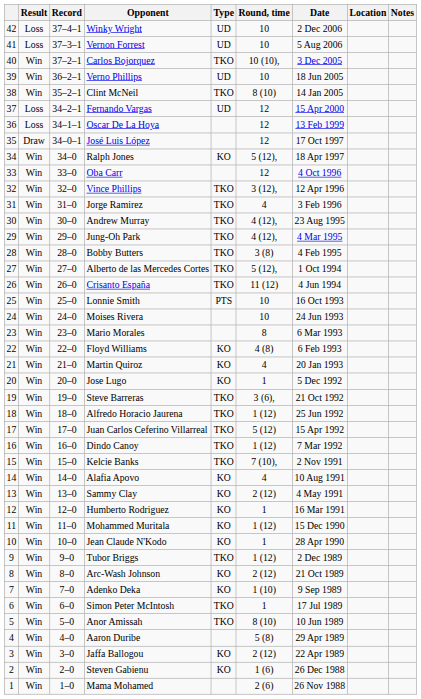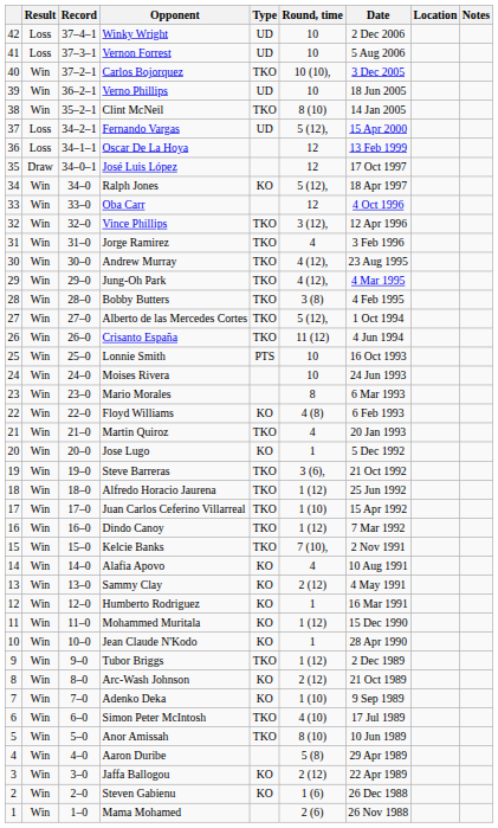Fernando Vargas | Round, time: 12 -> 5 (12),
Martin Quiroz | Type: KO -> TKO
Juan Carlos Ceferino Villarreal | Round, time: 5 (12) -> 1 (10)
Simon Peter McIntosh | Round, time: 1 -> 4 (10)
